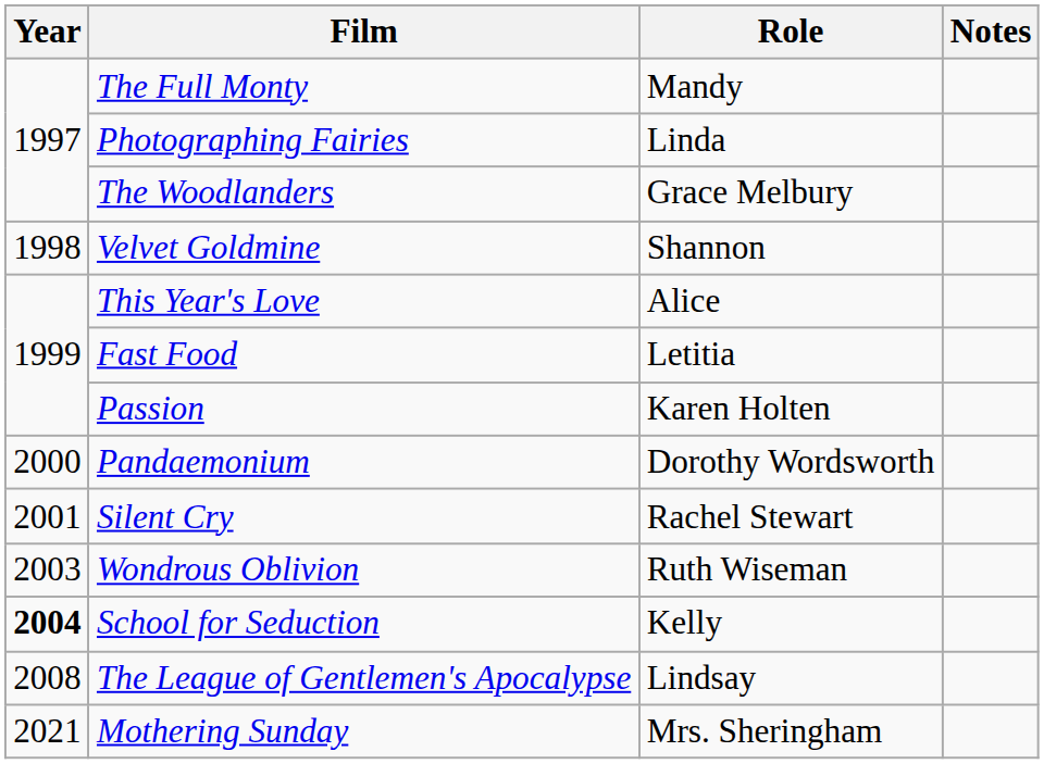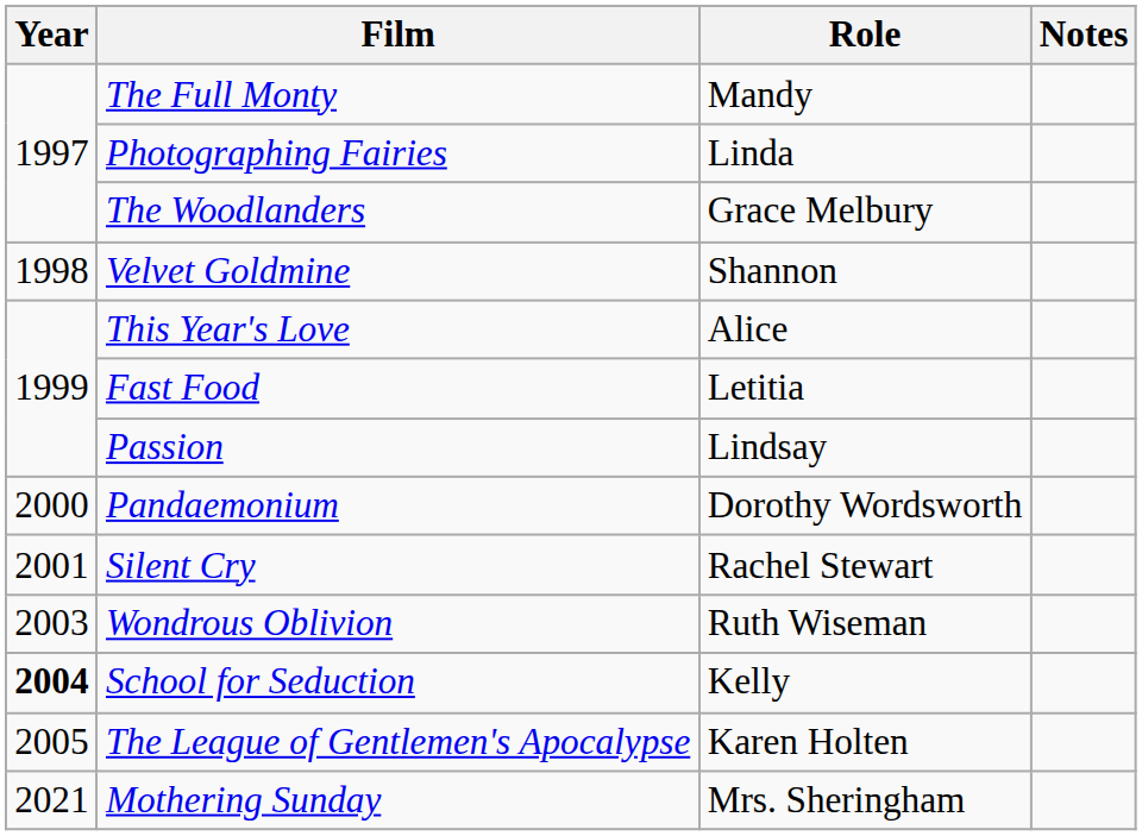Passion | Role: Karen Holten -> Lindsay
The League of Gentlemen's Apocalypse | Year: 2008 -> 2005
The League of Gentlemen's Apocalypse | Role: Lindsay -> Karen Holten
